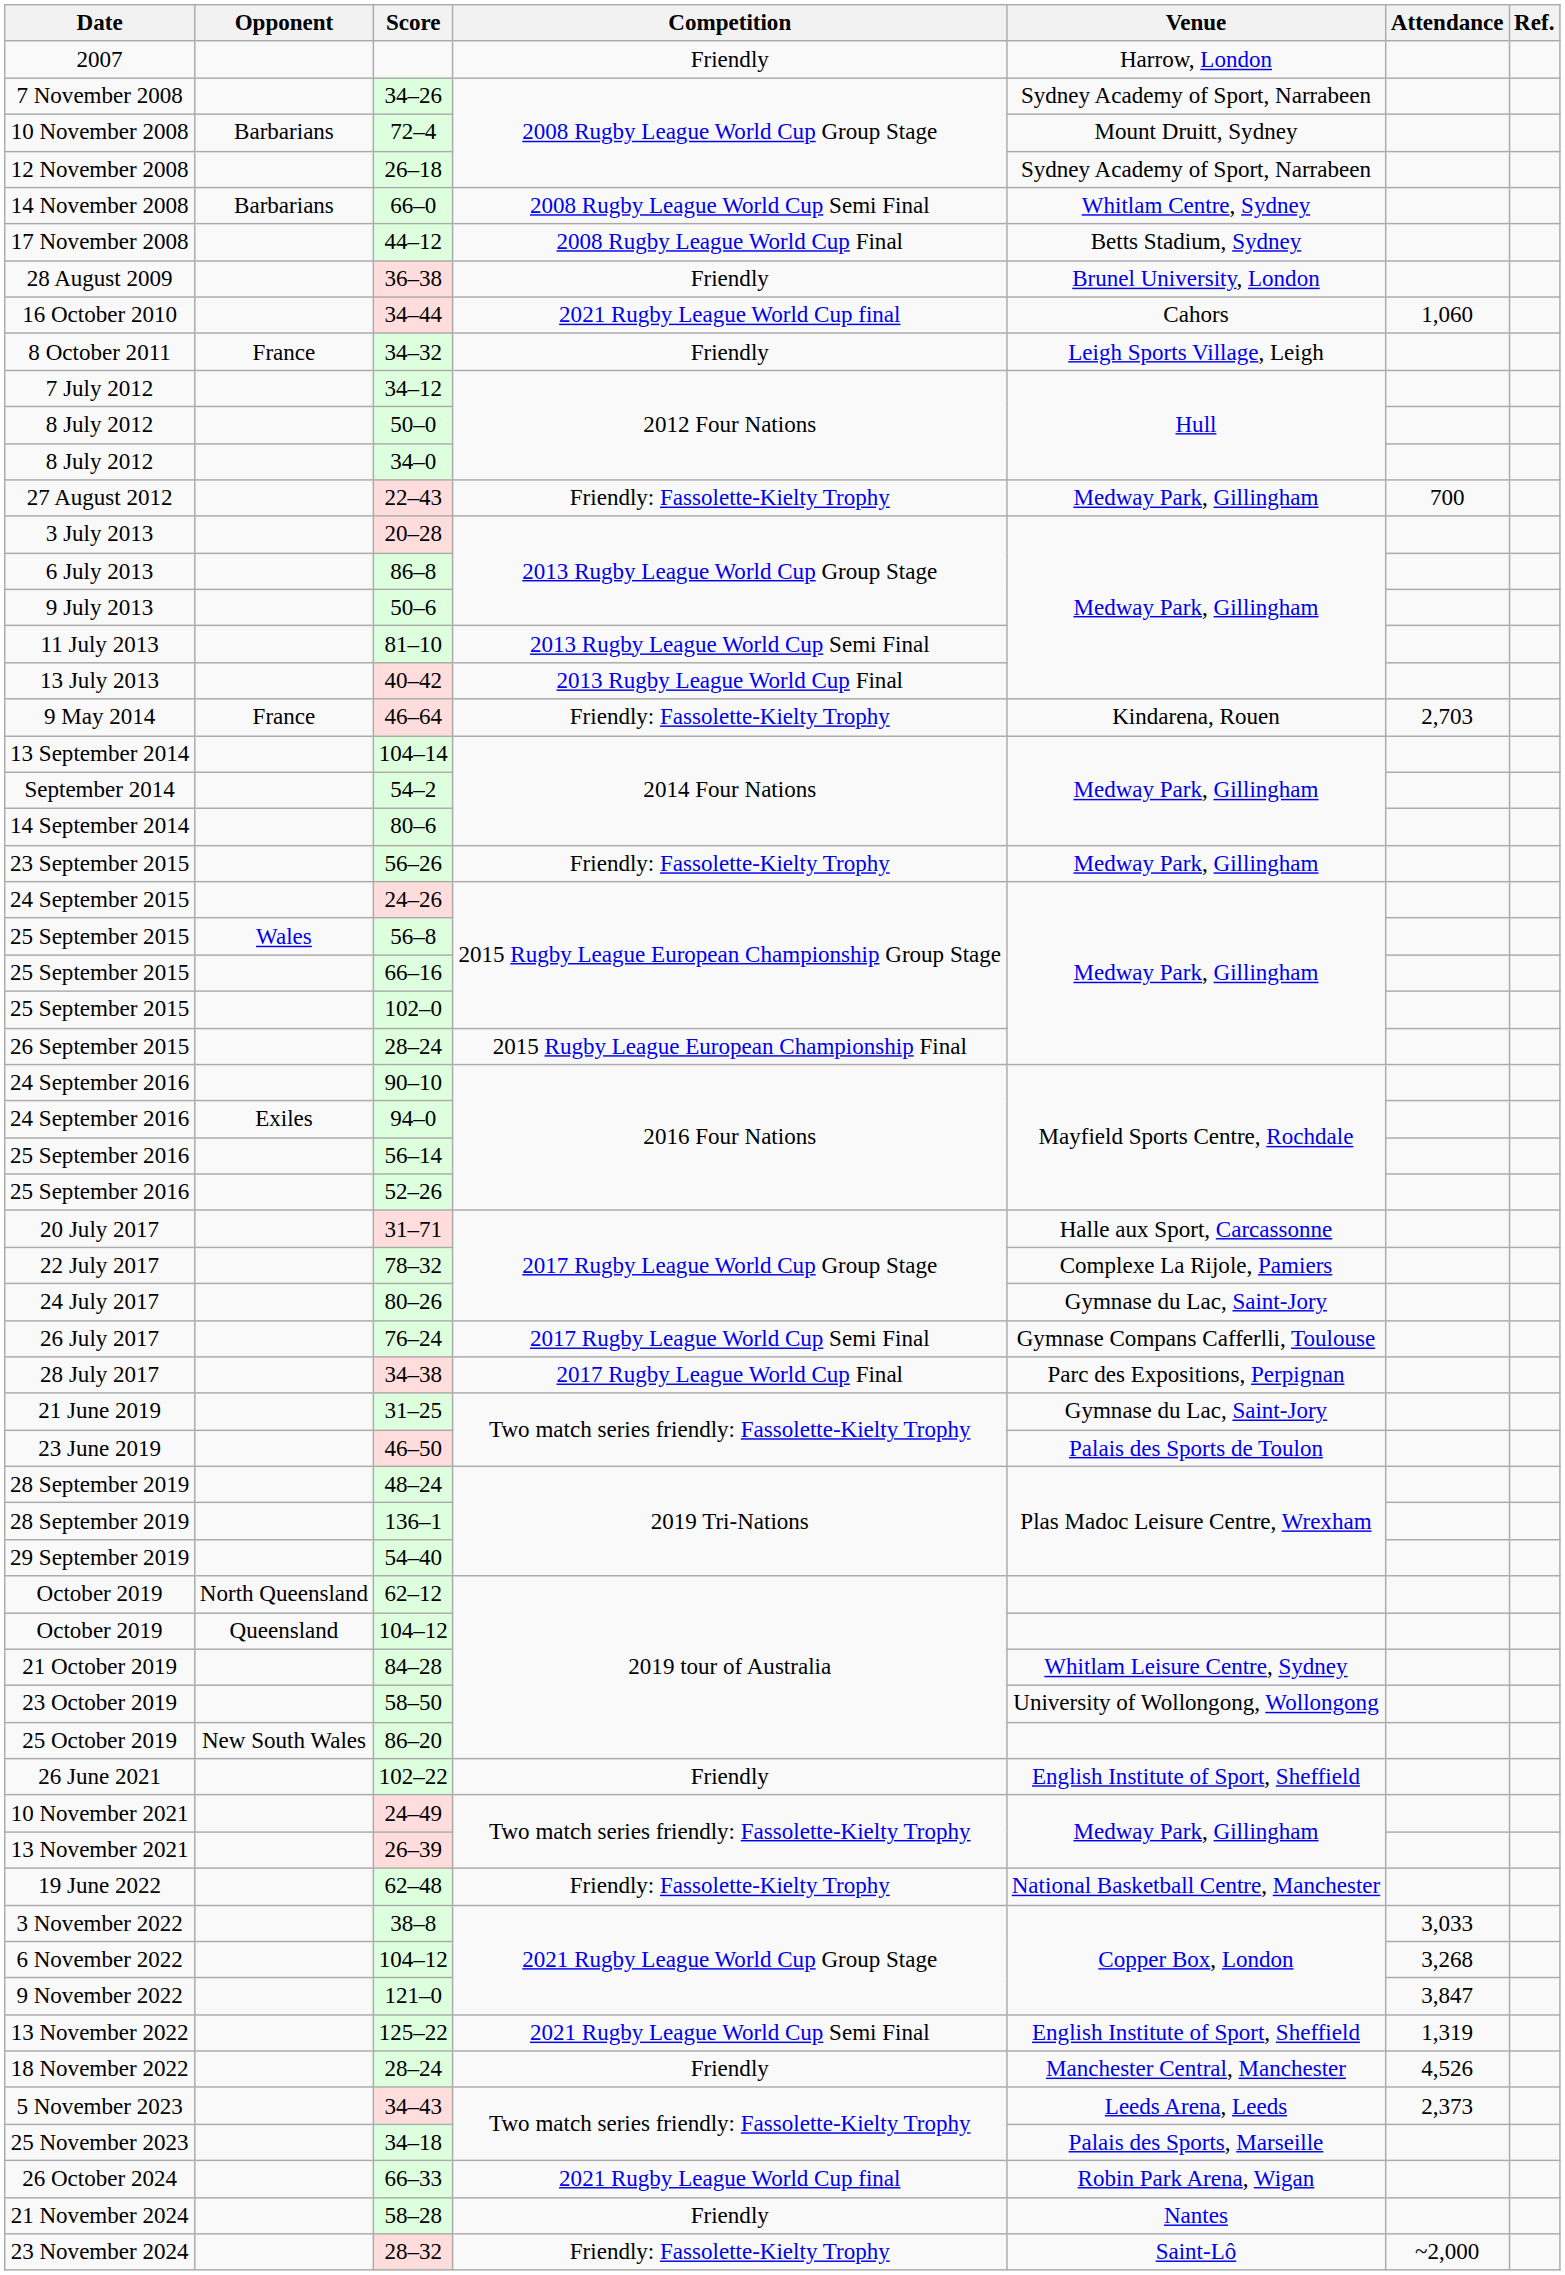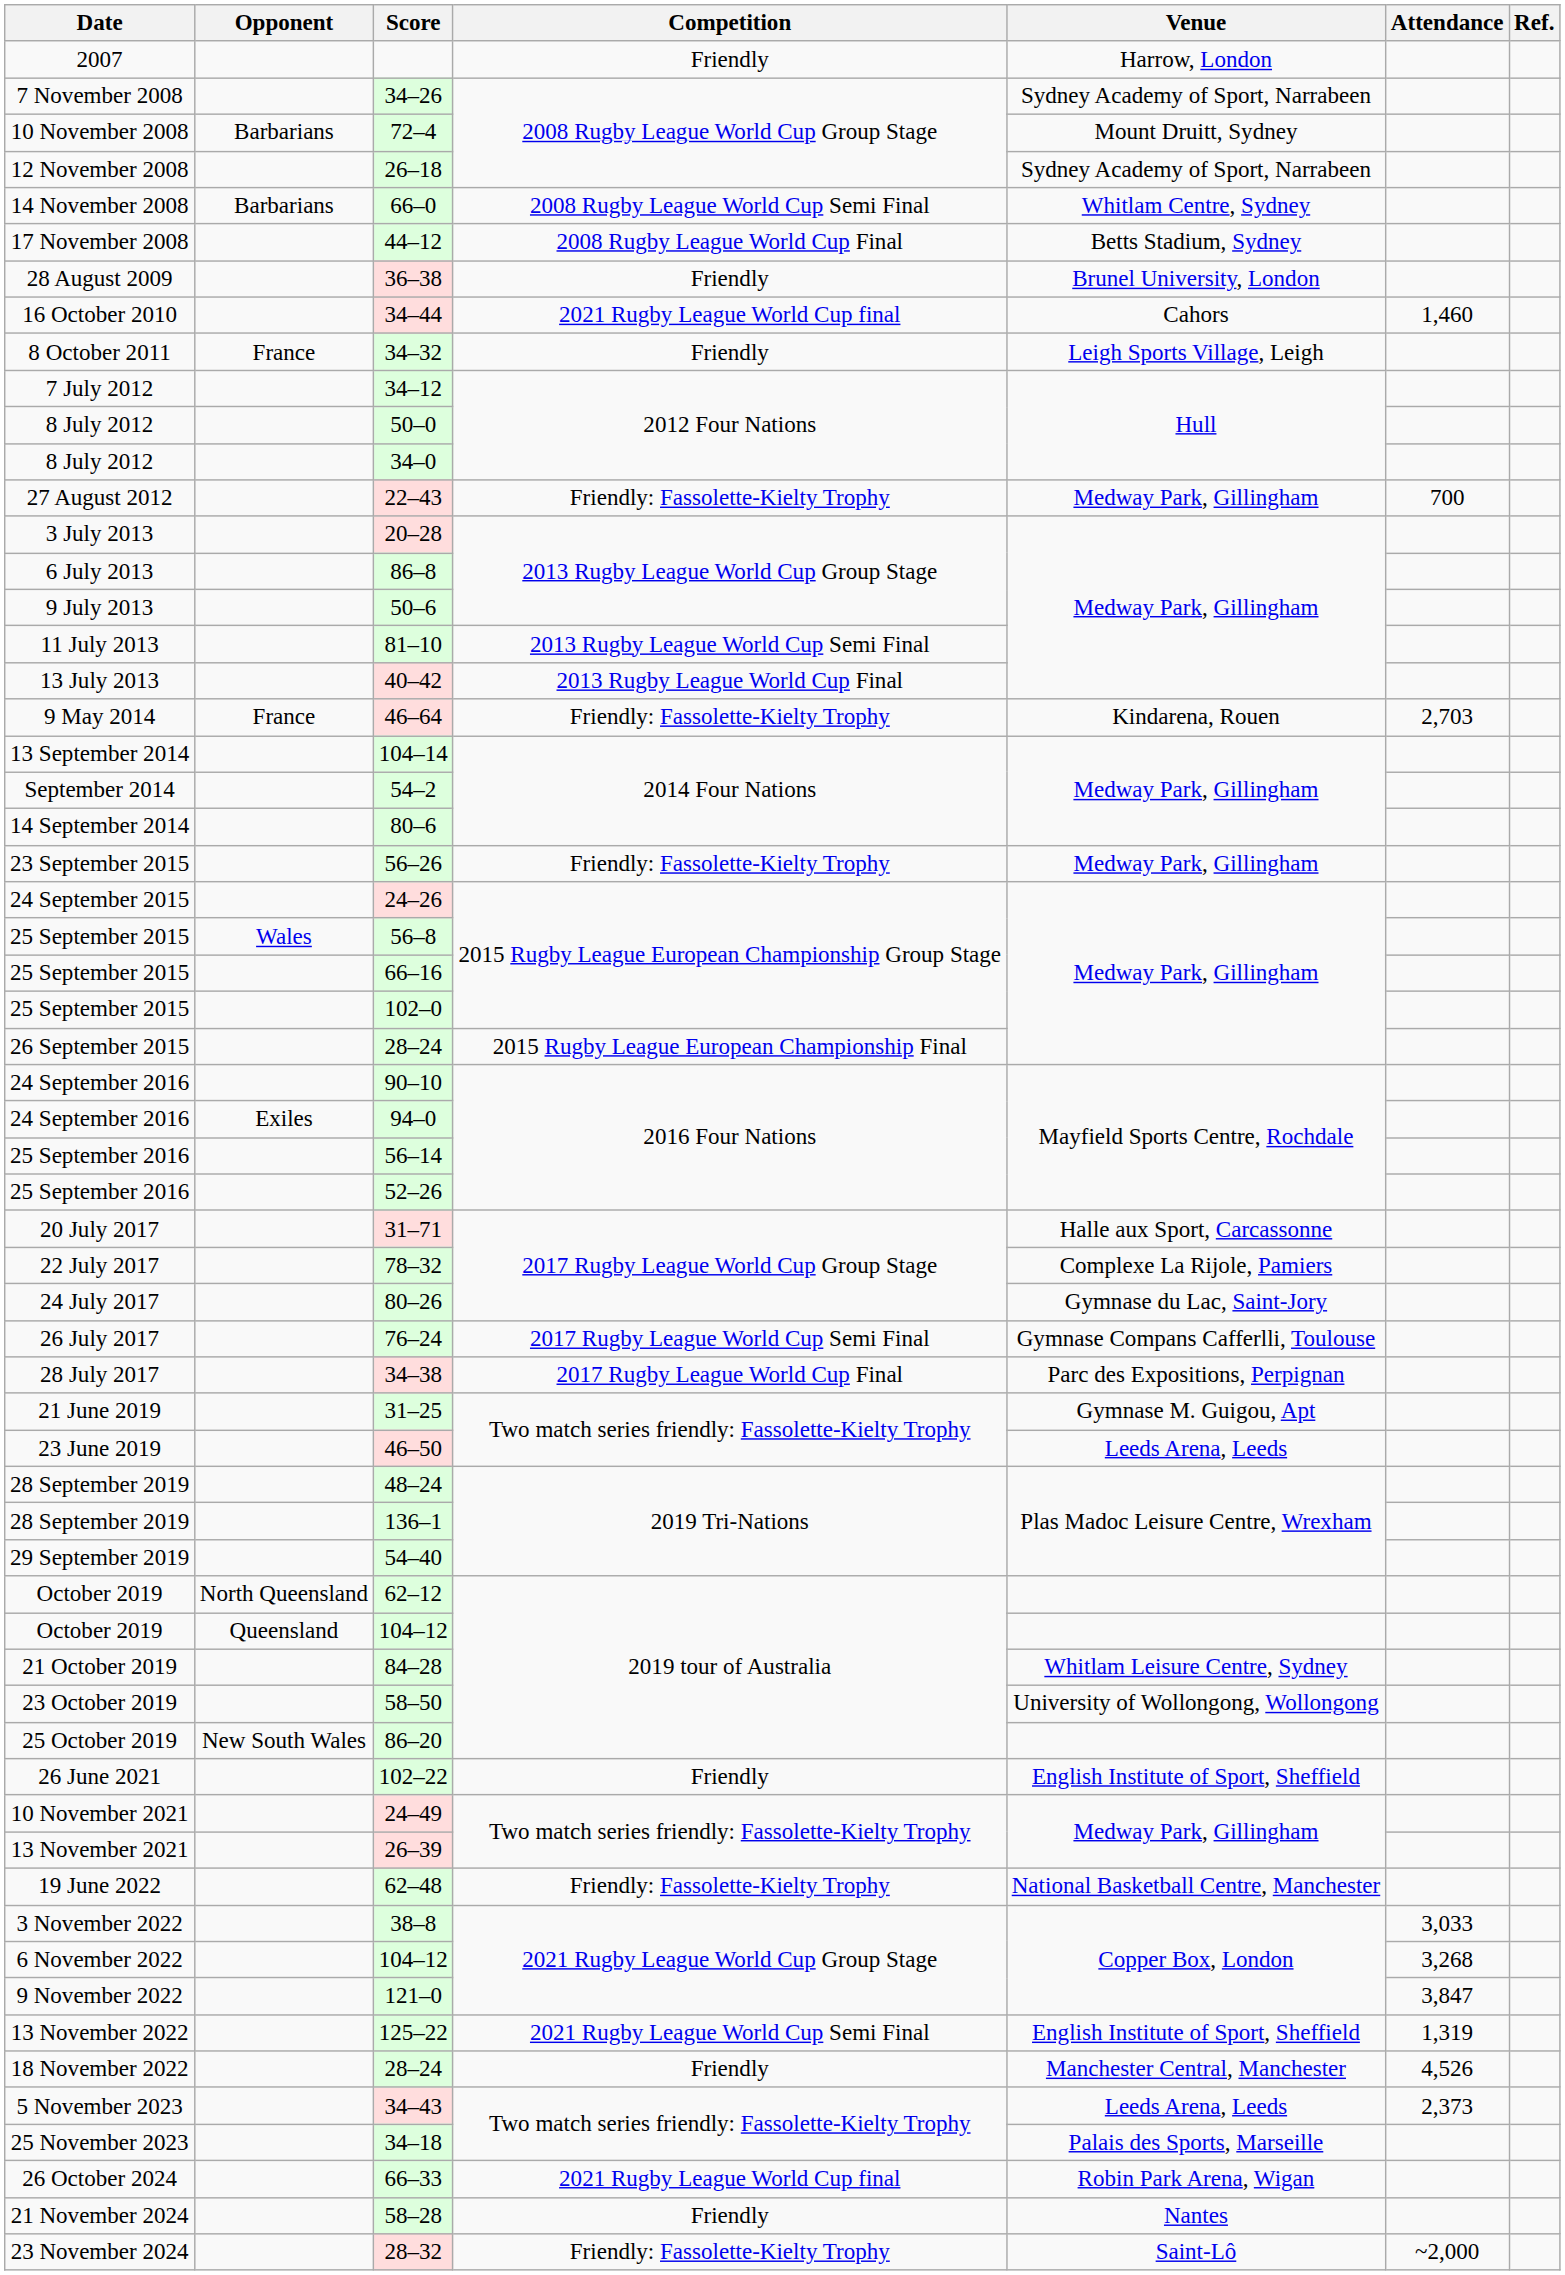34–44 | Attendance: 1,060 -> 1,460
31–25 | Venue: Gymnase du Lac, Saint-Jory -> Gymnase M. Guigou, Apt
46–50 | Venue: Palais des Sports de Toulon -> Leeds Arena, Leeds
